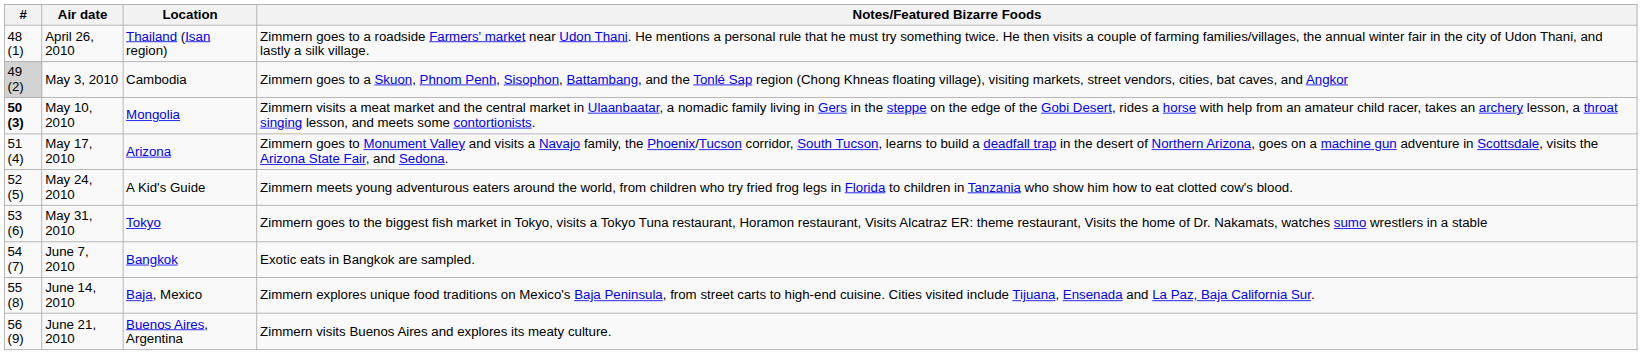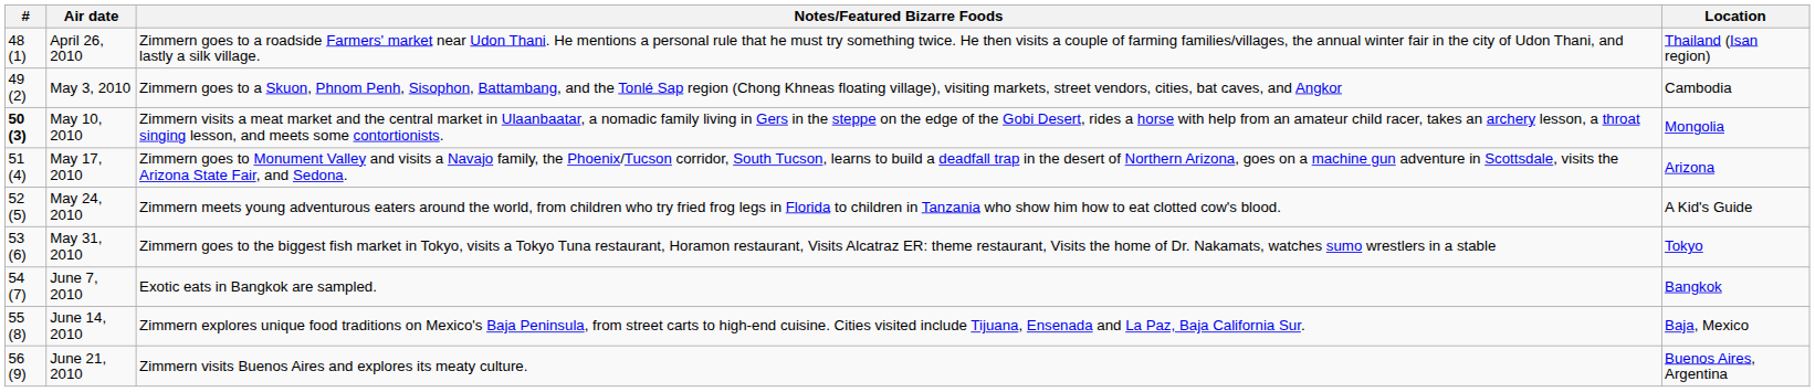columns swapped: Location <-> Notes/Featured Bizarre Foods
May 3, 2010 | #: lightgrey background -> no background
